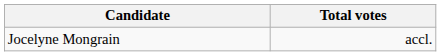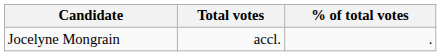+ column: % of total votes | .
